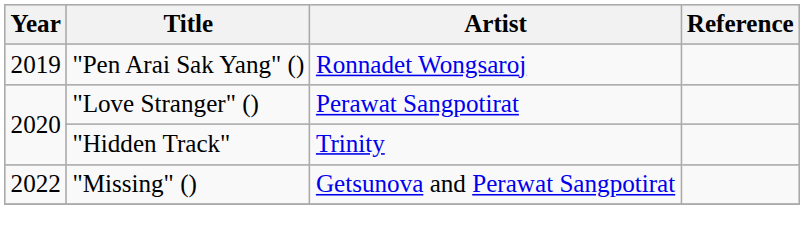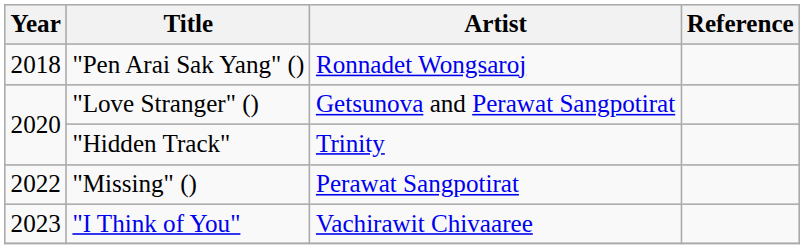"Pen Arai Sak Yang" () | Year: 2019 -> 2018
"Love Stranger" () | Artist: Perawat Sangpotirat -> Getsunova and Perawat Sangpotirat
"Missing" () | Artist: Getsunova and Perawat Sangpotirat -> Perawat Sangpotirat
+ row: 2023 | "I Think of You" | Vachirawit Chivaaree
